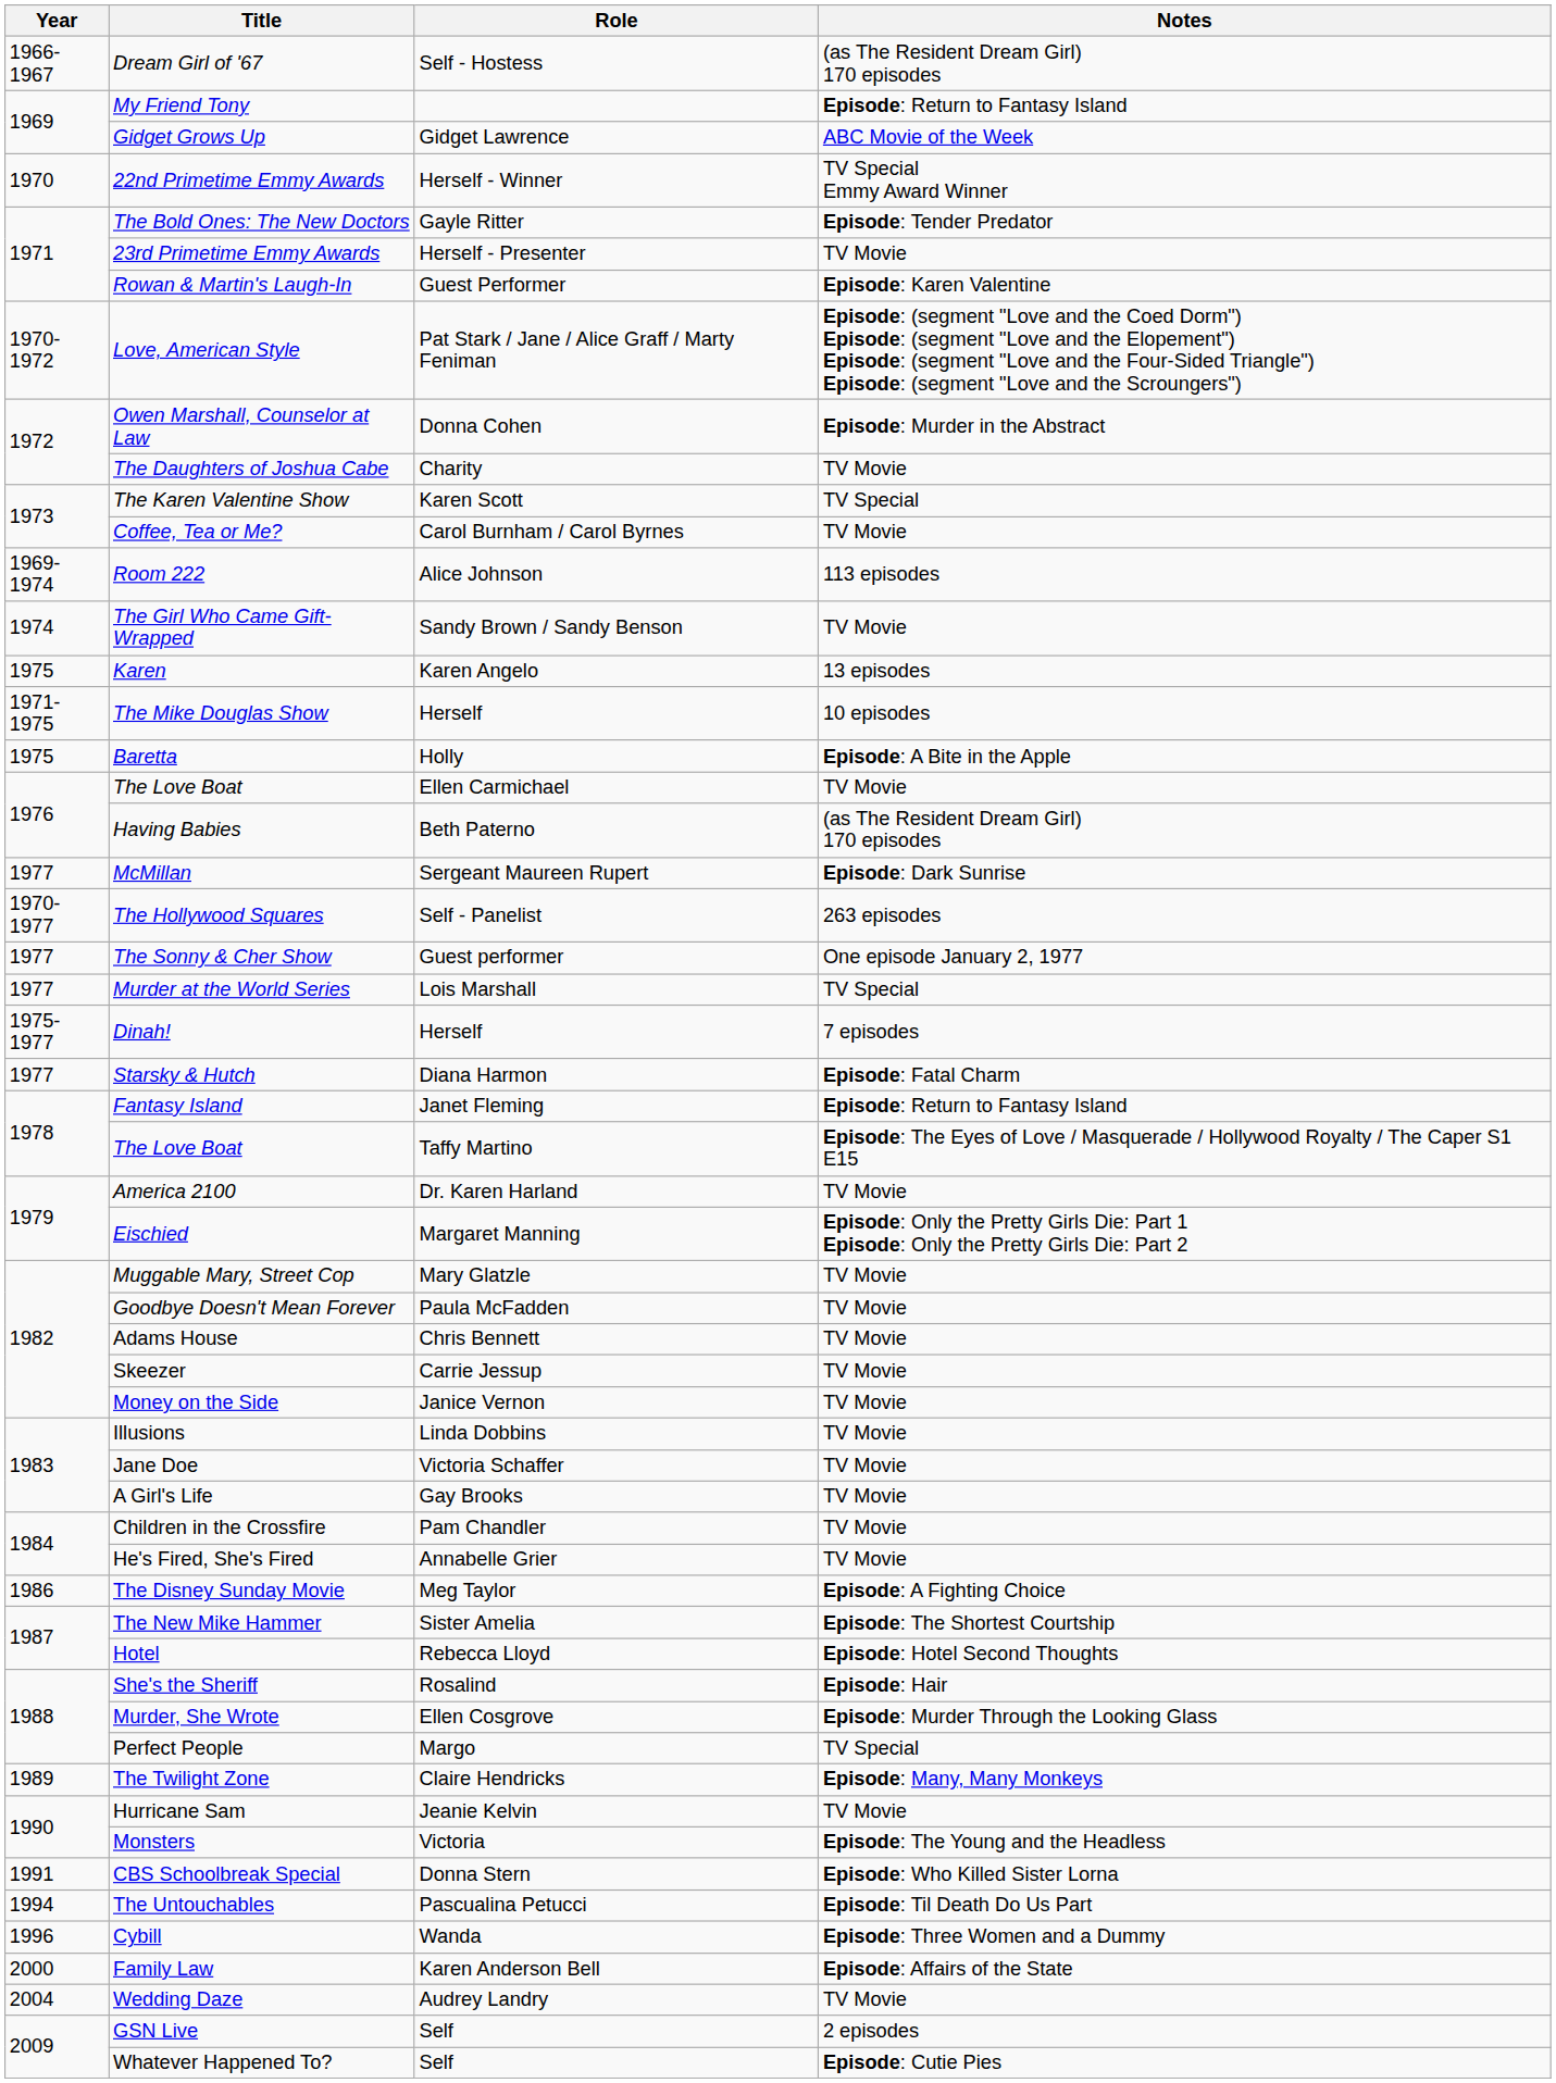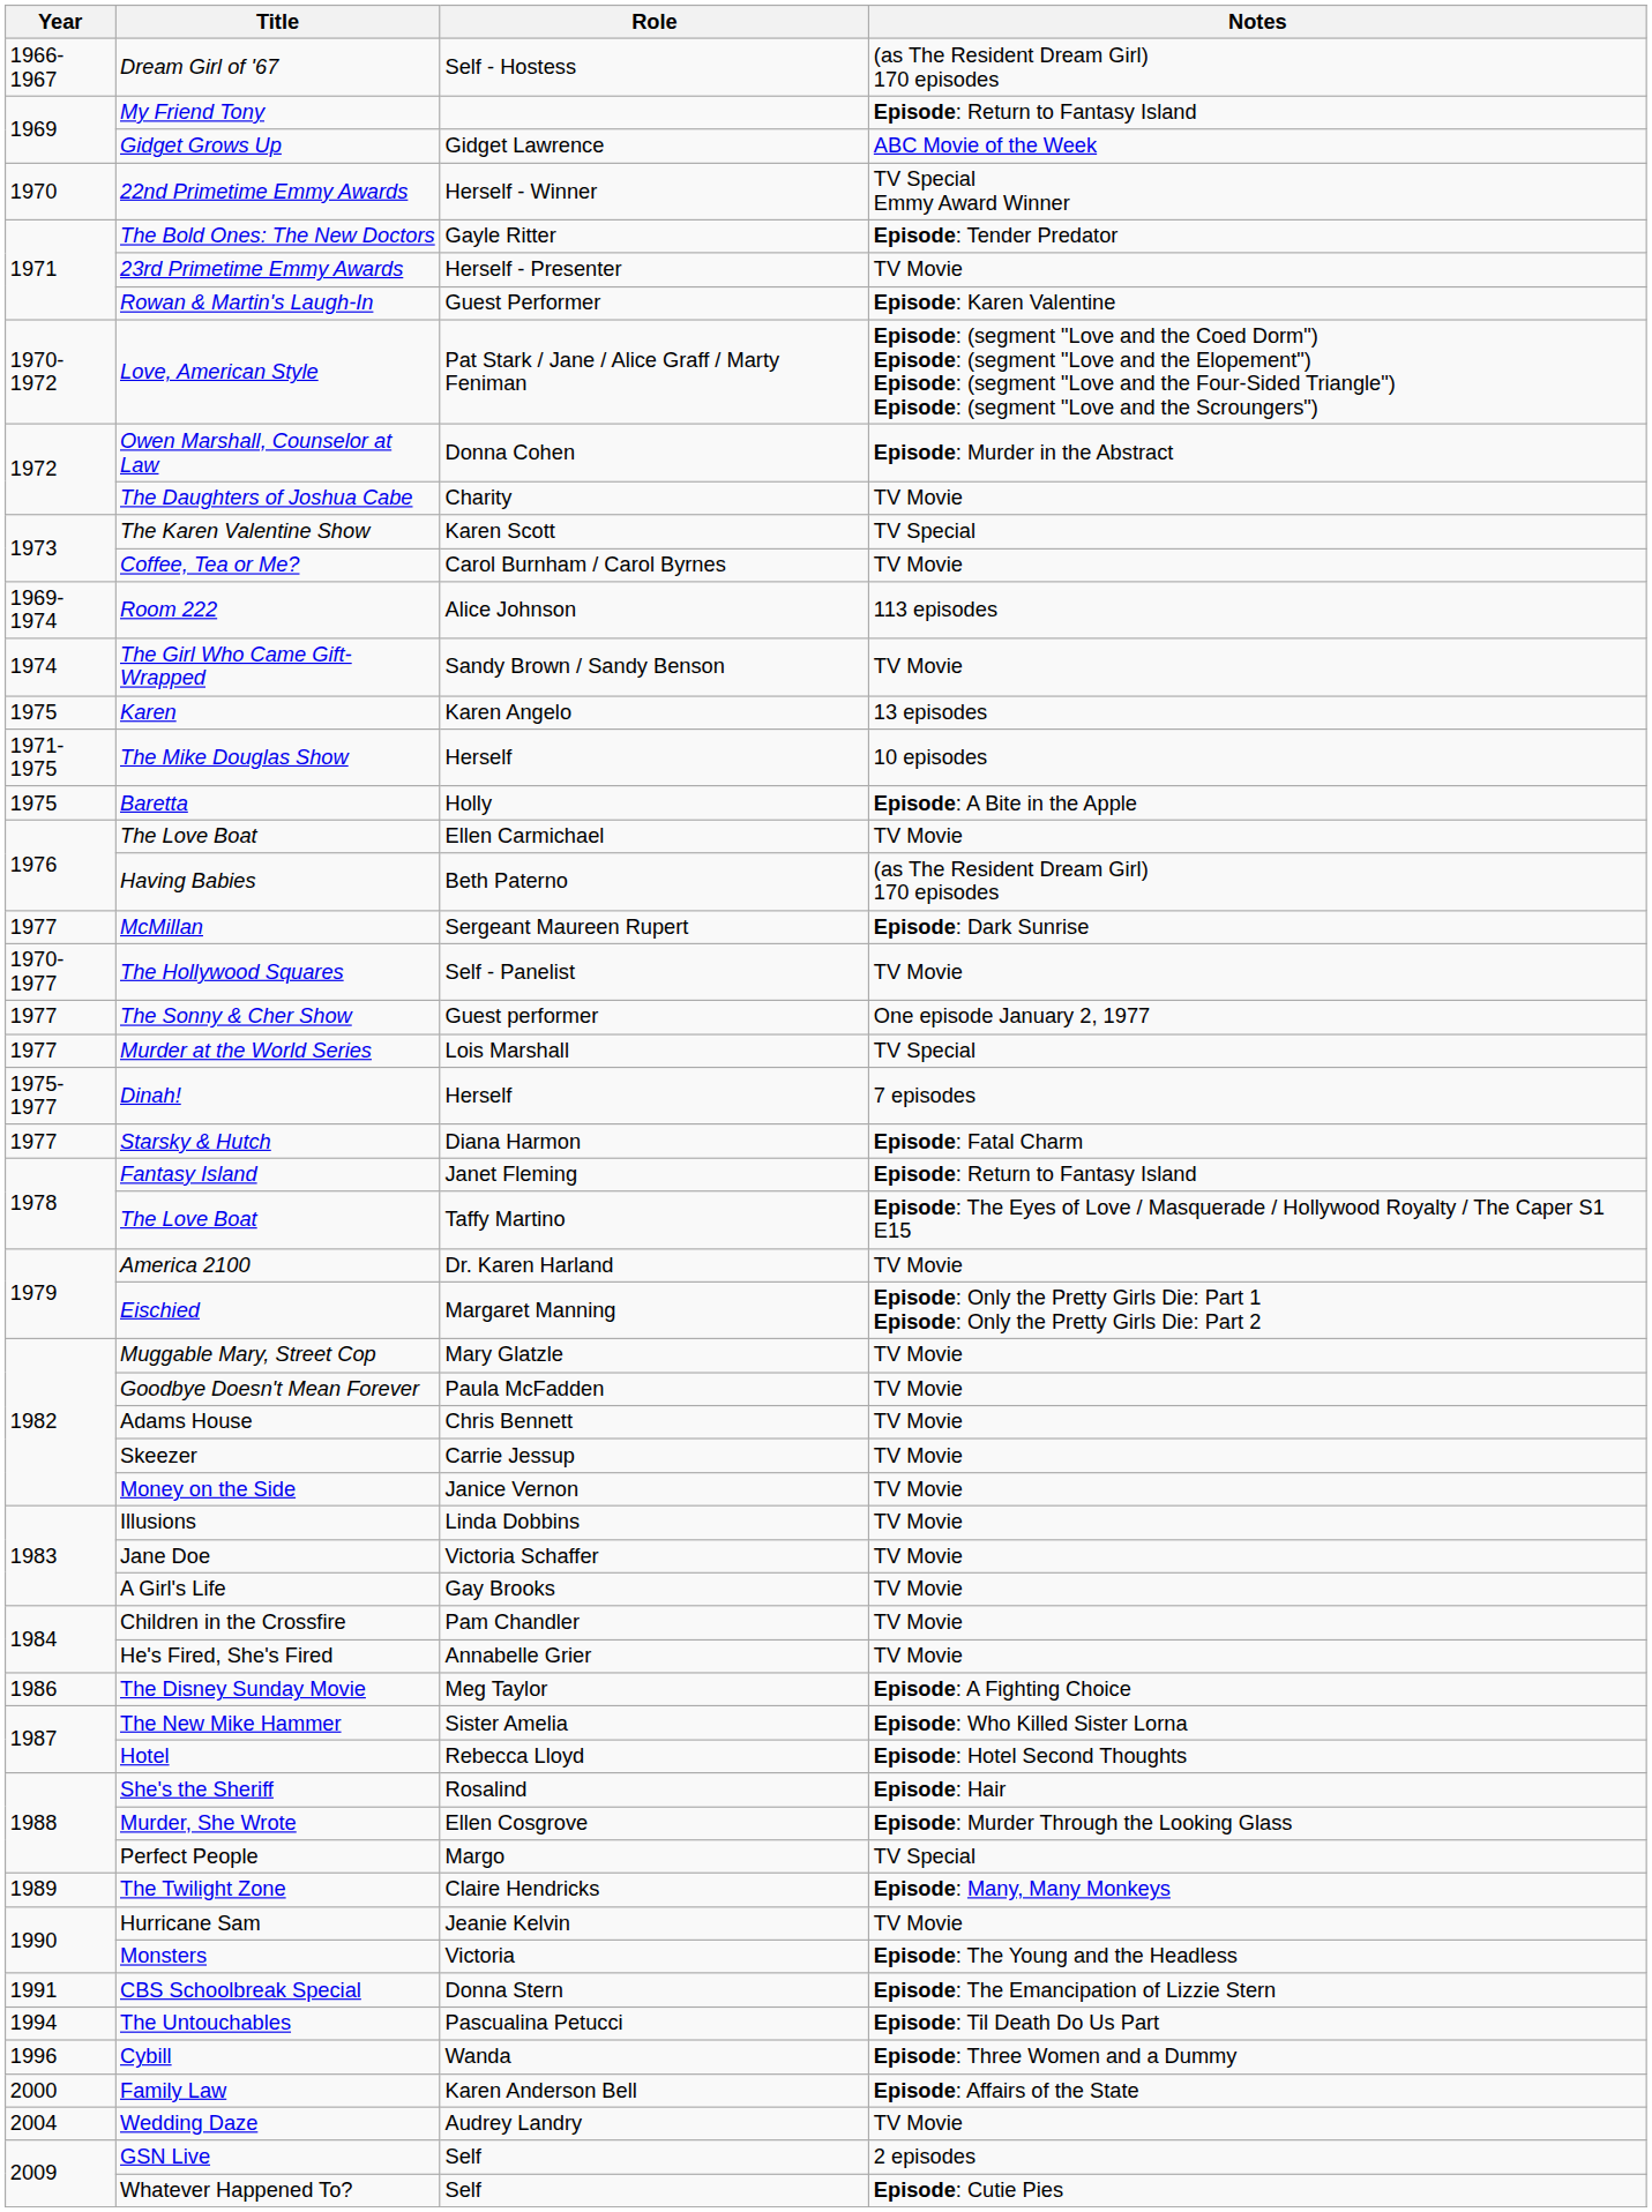The Hollywood Squares | Notes: 263 episodes -> TV Movie
The New Mike Hammer | Notes: Episode: The Shortest Courtship -> Episode: Who Killed Sister Lorna
CBS Schoolbreak Special | Notes: Episode: Who Killed Sister Lorna -> Episode: The Emancipation of Lizzie Stern
